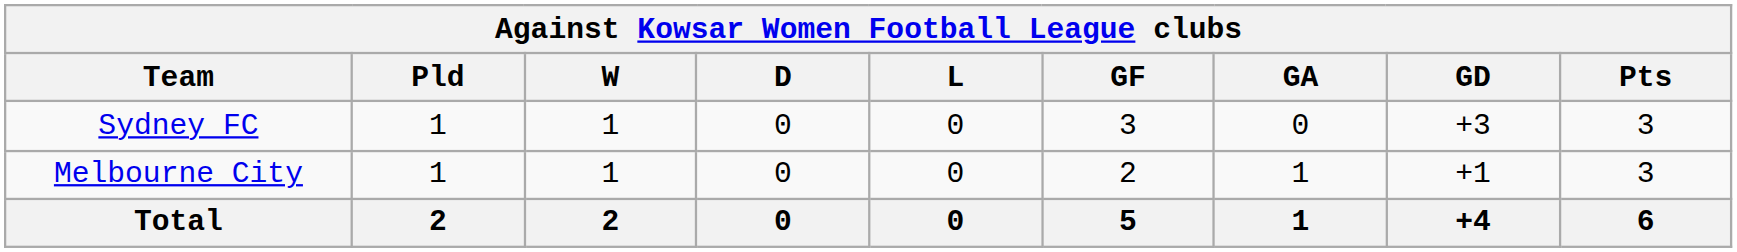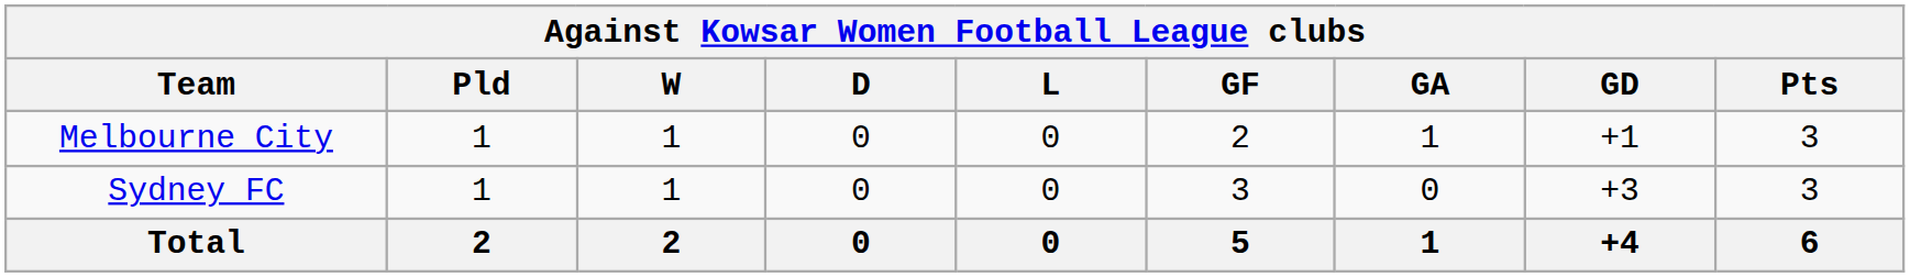rows swapped: Sydney FC <-> Melbourne City
